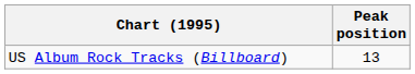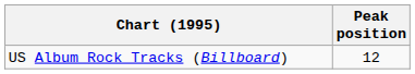US Album Rock Tracks (Billboard) | Peak position: 13 -> 12
